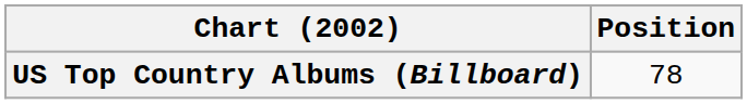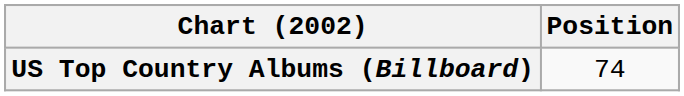US Top Country Albums (Billboard) | Position: 78 -> 74
